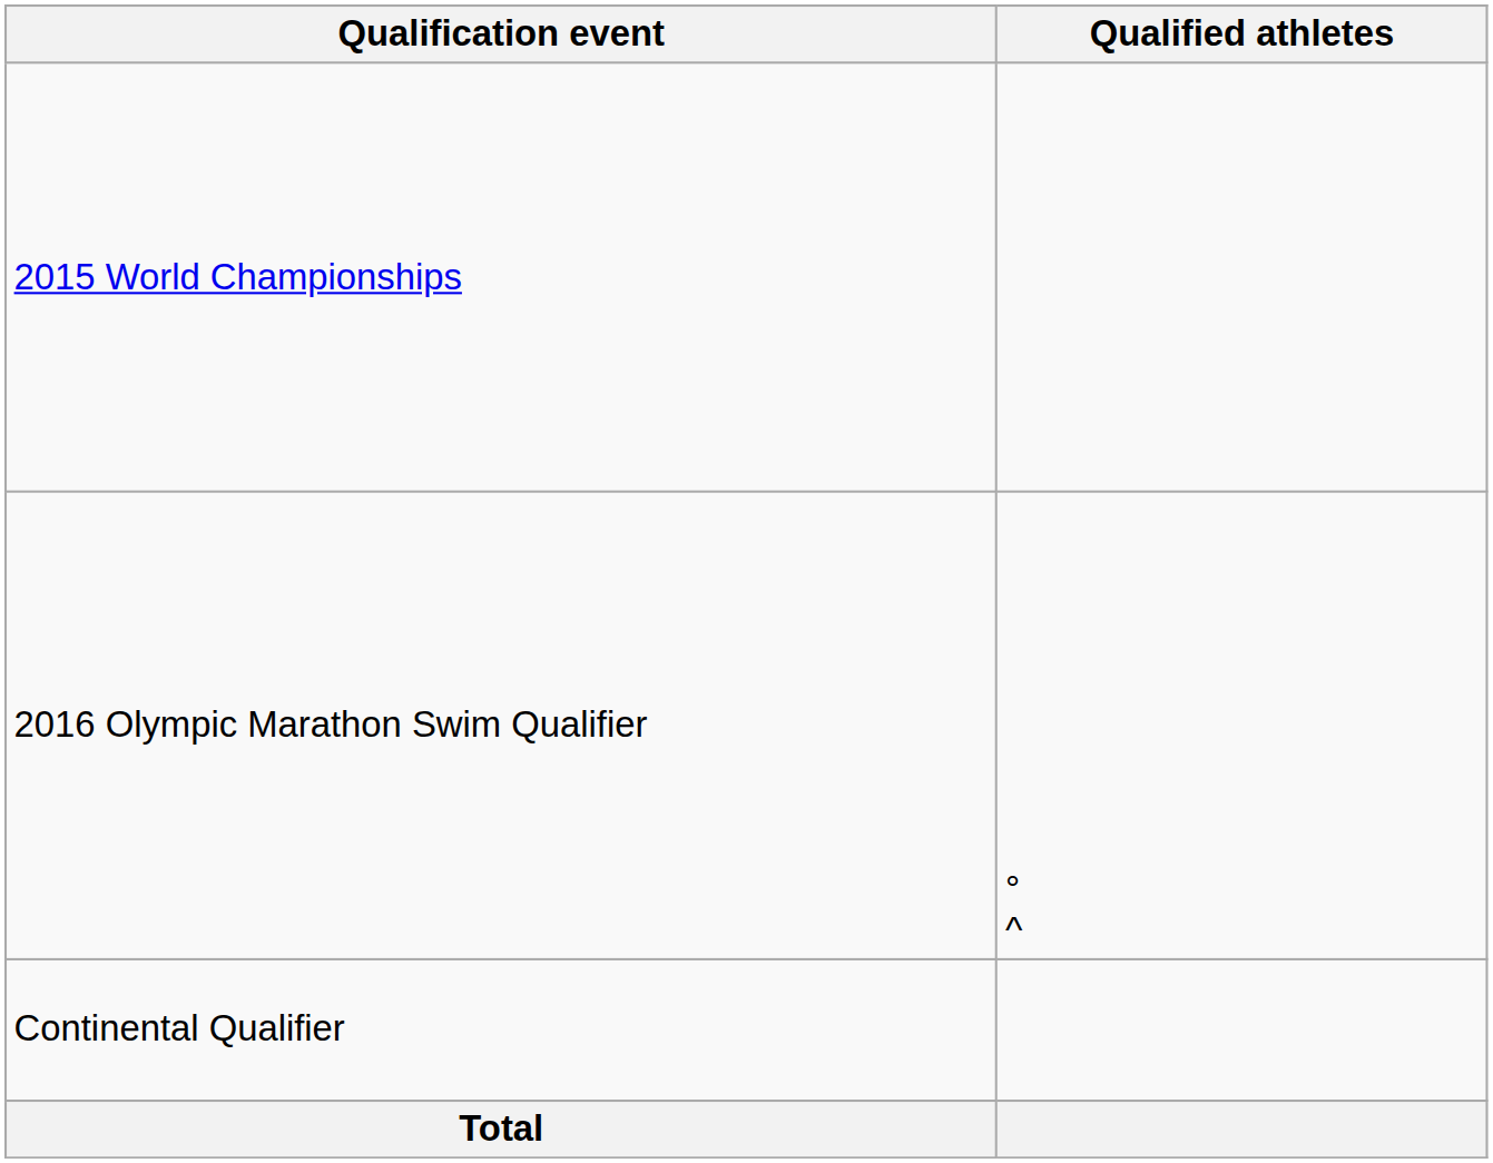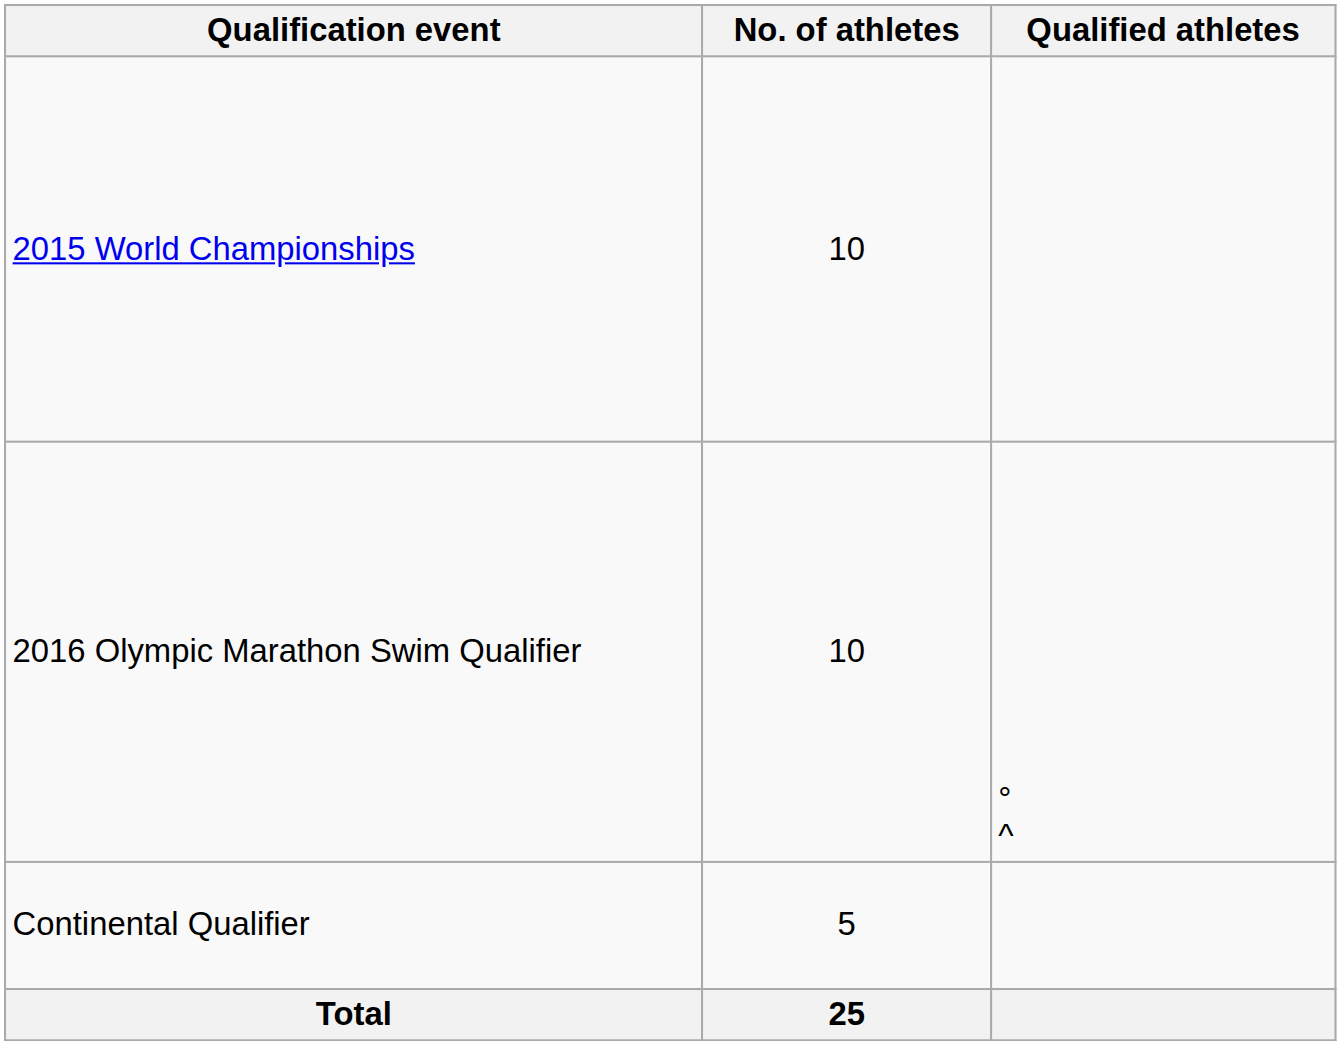+ column: No. of athletes | 10 | 10 | 5 | 25
